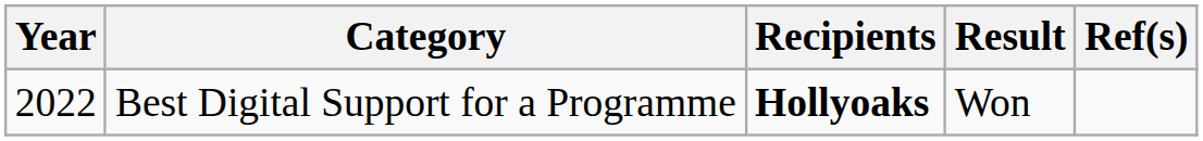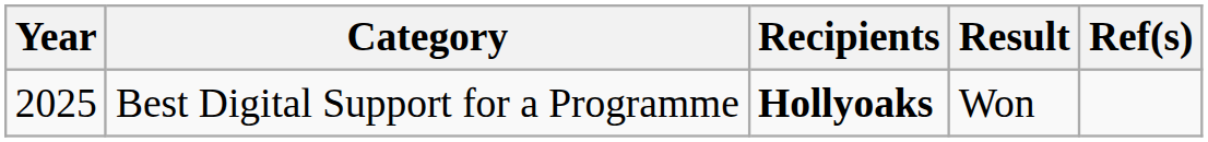Best Digital Support for a Programme | Year: 2022 -> 2025
